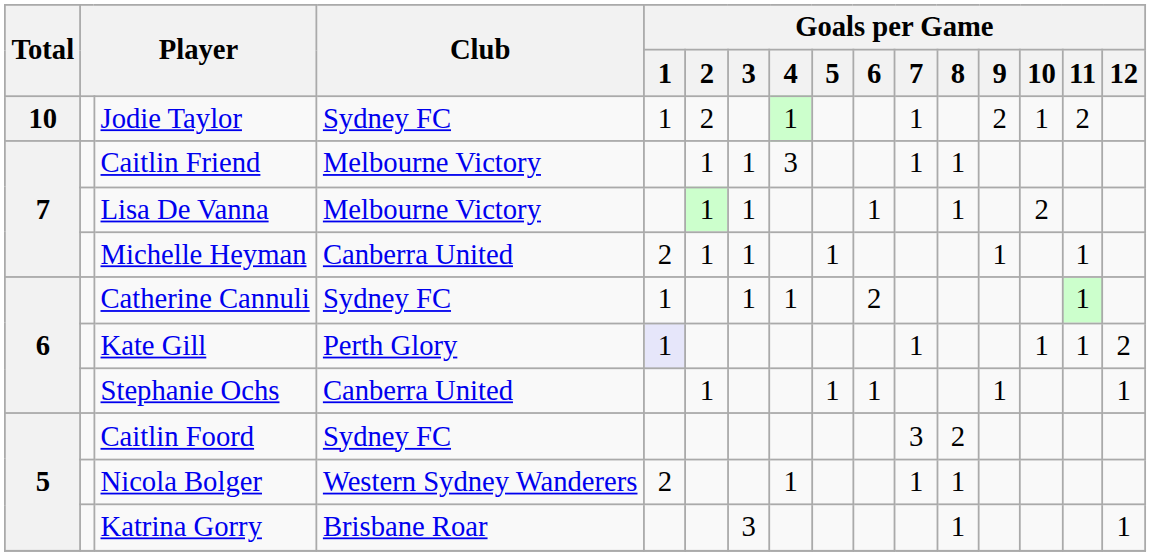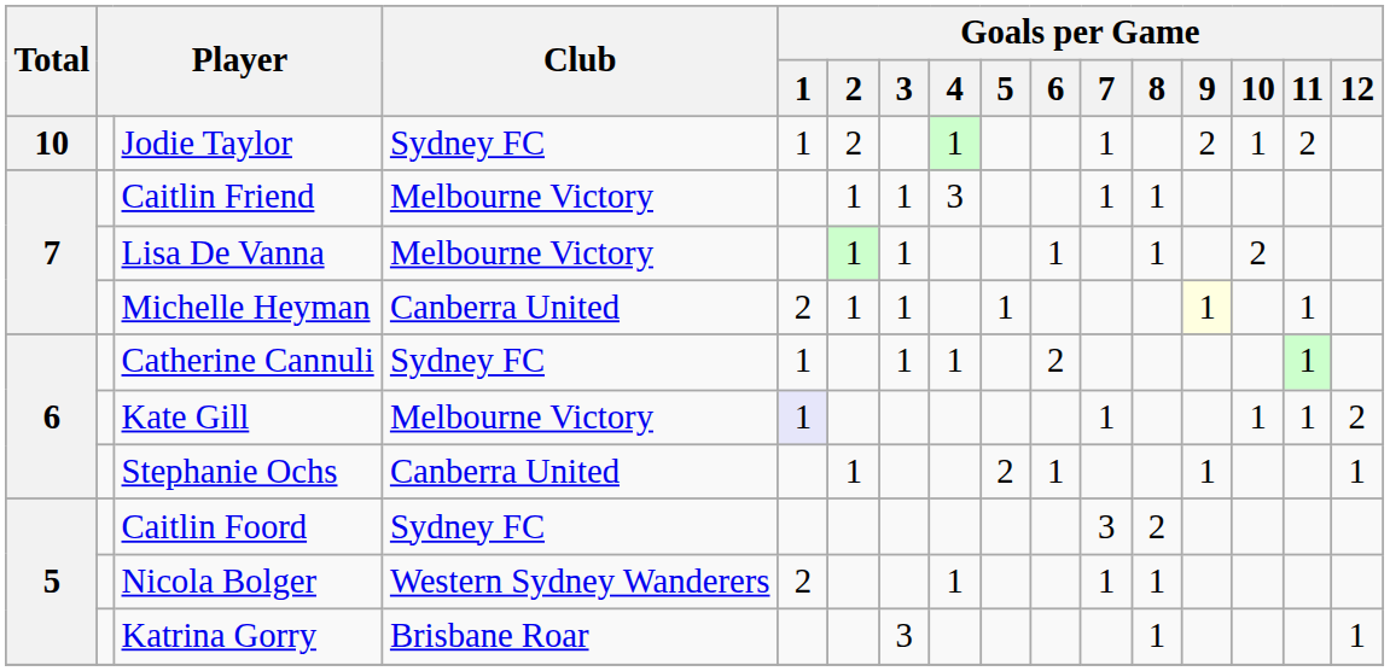Michelle Heyman | Goals per Game / 9: no background -> lightyellow background
Kate Gill | Club: Perth Glory -> Melbourne Victory
Stephanie Ochs | Goals per Game / 5: 1 -> 2
